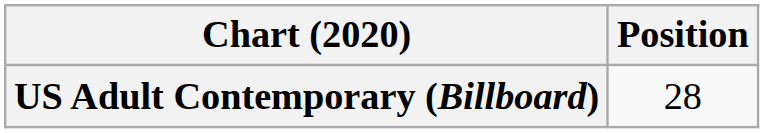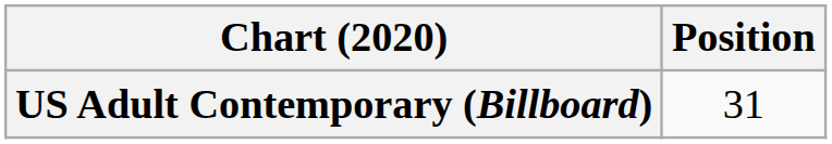US Adult Contemporary (Billboard) | Position: 28 -> 31
